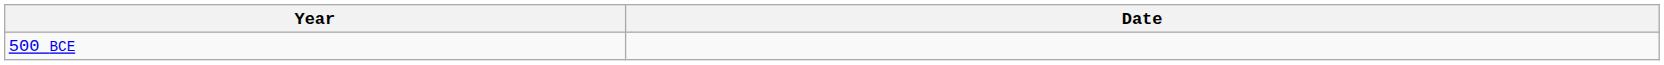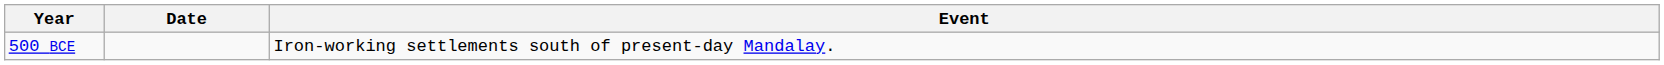+ column: Event | Iron-working settlements south of present-day Mandalay.
